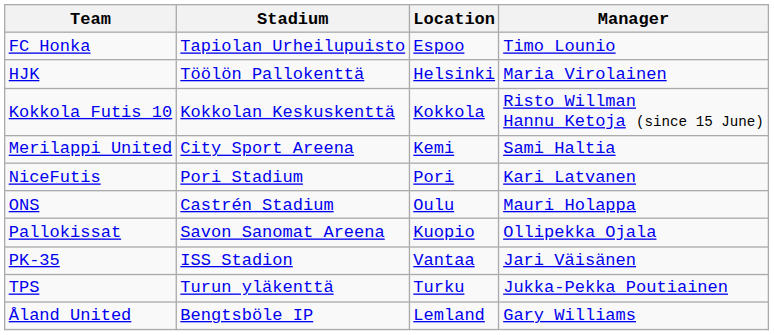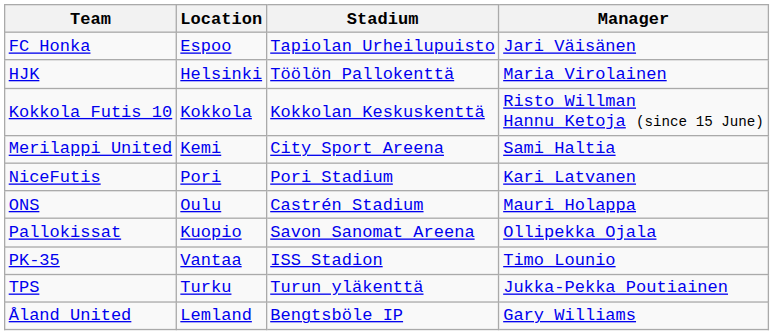columns swapped: Location <-> Stadium
FC Honka | Manager: Timo Lounio -> Jari Väisänen
PK-35 | Manager: Jari Väisänen -> Timo Lounio
